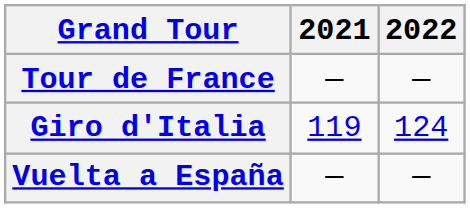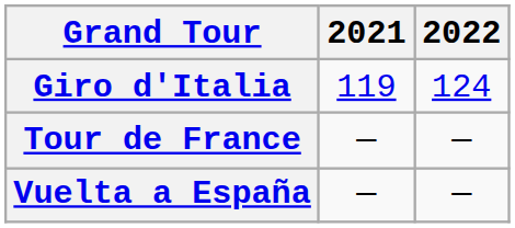rows swapped: Giro d'Italia <-> Tour de France
